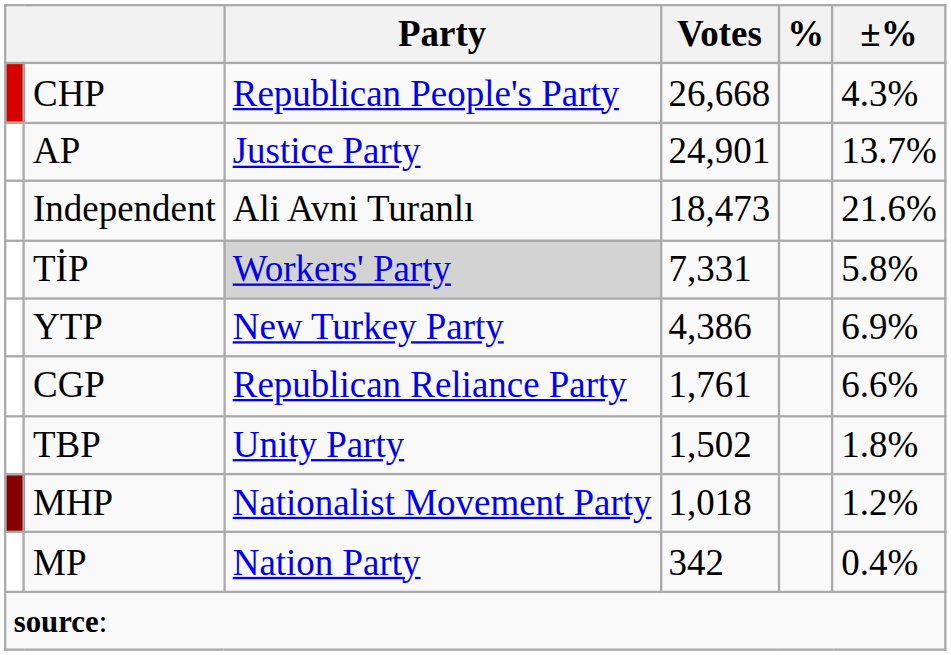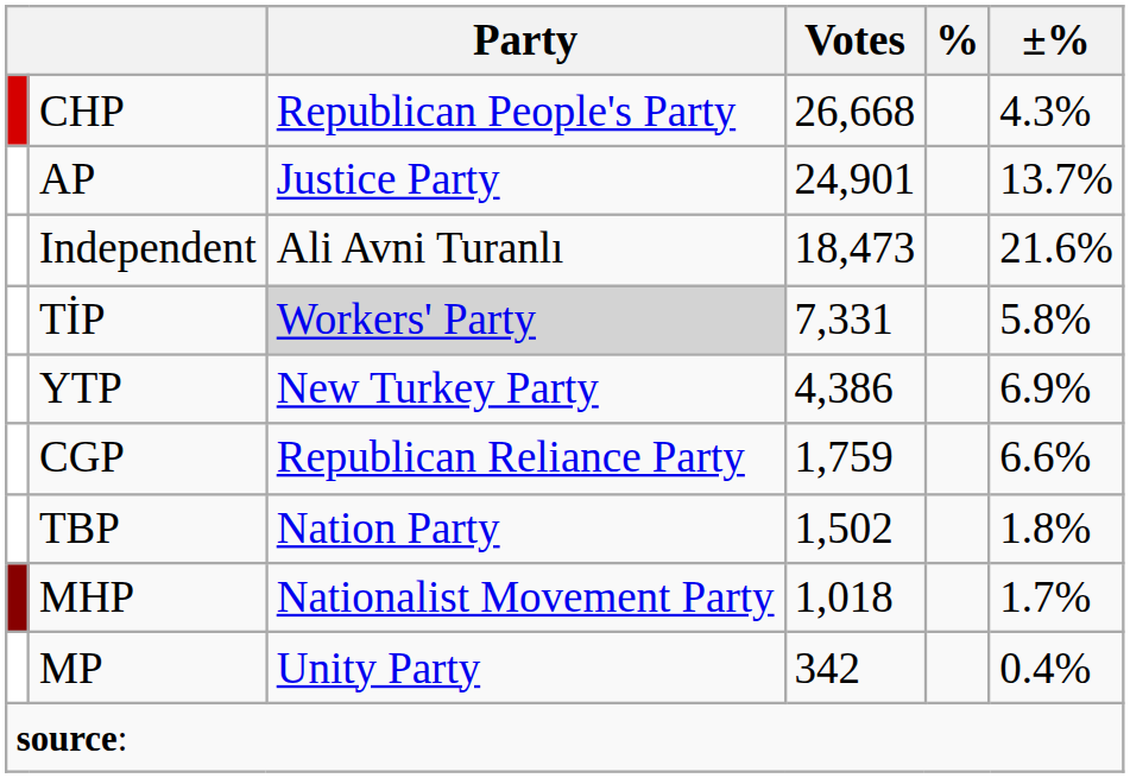CGP | Votes: 1,761 -> 1,759
TBP | Party: Unity Party -> Nation Party
MHP | ±%: 1.2% -> 1.7%
MP | Party: Nation Party -> Unity Party
